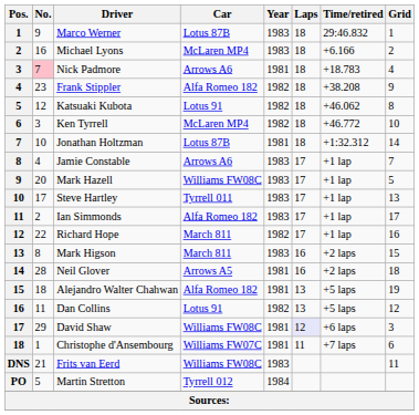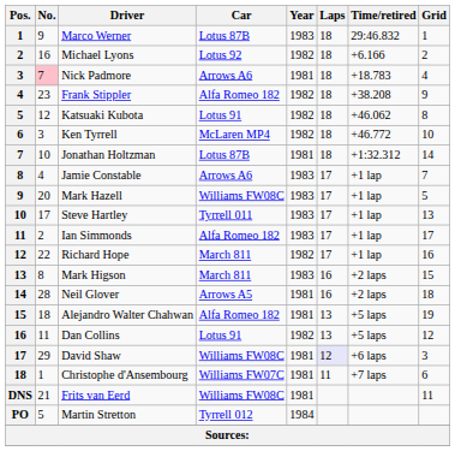Michael Lyons | Car: McLaren MP4 -> Lotus 92
Michael Lyons | Year: 1983 -> 1982
Frits van Eerd | Year: 1983 -> 1981
